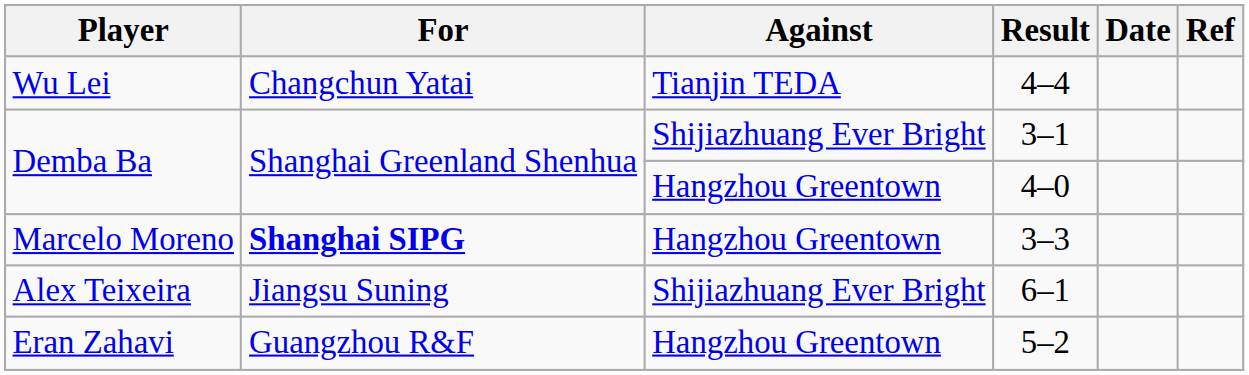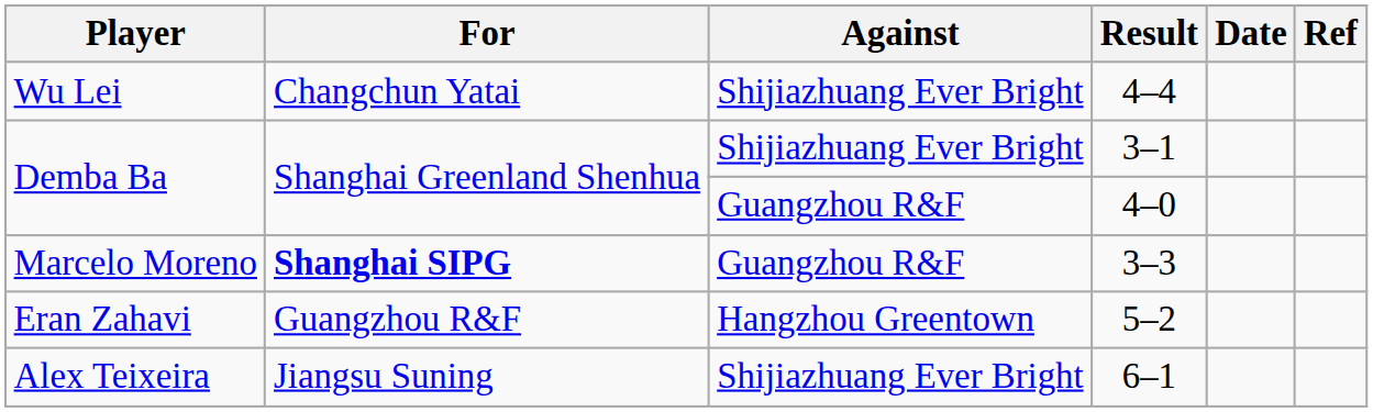4–4 | Against: Tianjin TEDA -> Shijiazhuang Ever Bright
4–0 | Against: Hangzhou Greentown -> Guangzhou R&F
3–3 | Against: Hangzhou Greentown -> Guangzhou R&F
rows swapped: 6–1 <-> 5–2
